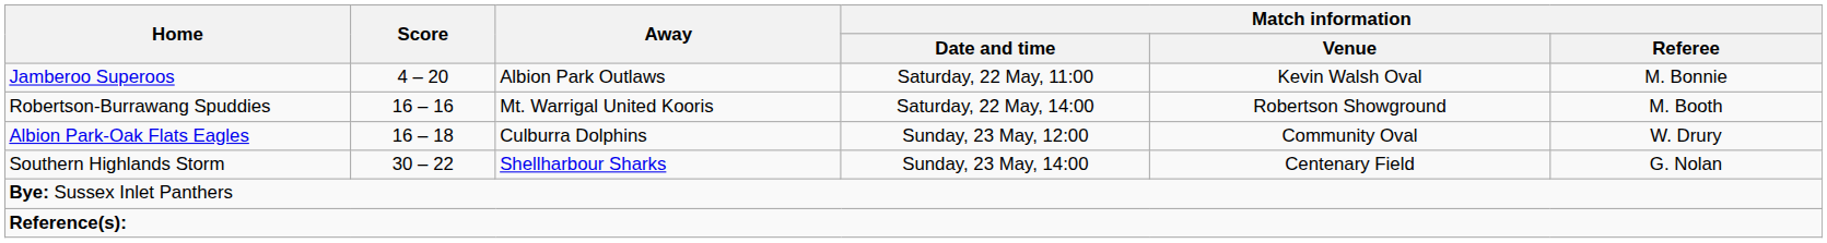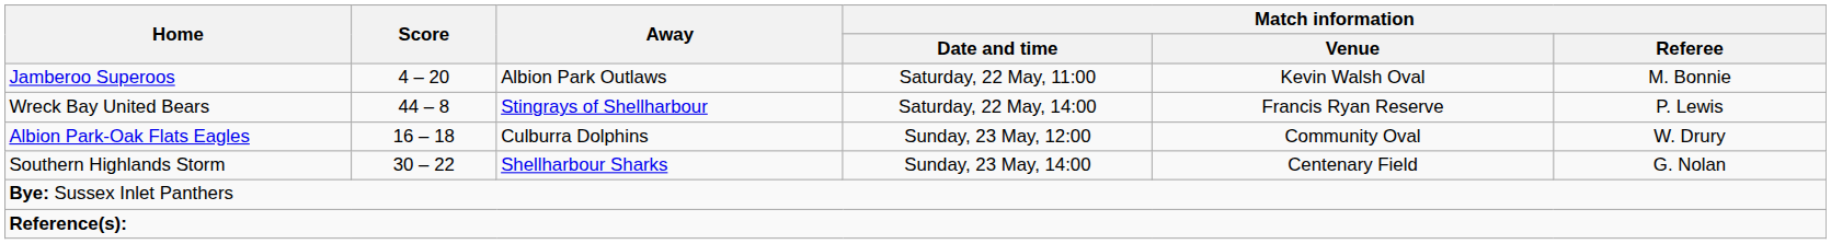- row: Robertson-Burrawang Spuddies | 16 – 16 | Mt. Warrigal United Kooris | Saturday, 22 May, 14:00 | Robertson Showground | M. Booth
+ row: Wreck Bay United Bears | 44 – 8 | Stingrays of Shellharbour | Saturday, 22 May, 14:00 | Francis Ryan Reserve | P. Lewis
